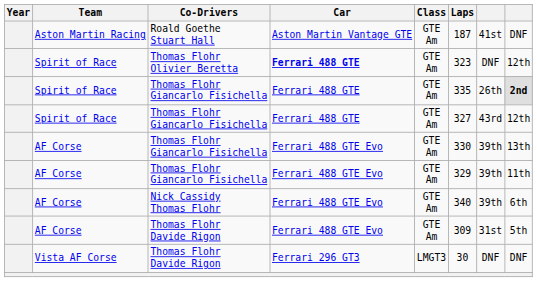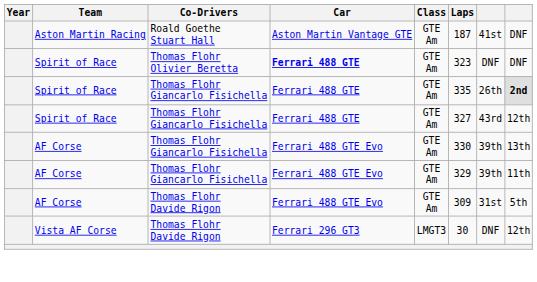Thomas Flohr Olivier Beretta | column 8: 12th -> DNF
- row: AF Corse | Nick Cassidy Thomas Flohr | Ferrari 488 GTE Evo | GTE Am | 340 | 39th | 6th
Vista AF Corse / Thomas Flohr Davide Rigon | column 8: DNF -> 12th
